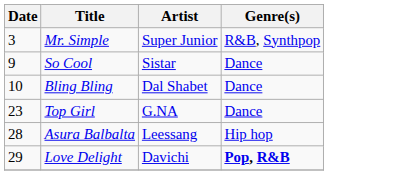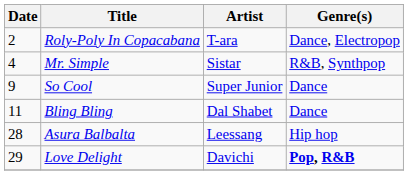+ row: 2 | Roly-Poly In Copacabana | T-ara | Dance, Electropop
Mr. Simple | Date: 3 -> 4
Mr. Simple | Artist: Super Junior -> Sistar
So Cool | Artist: Sistar -> Super Junior
Bling Bling | Date: 10 -> 11
- row: 23 | Top Girl | G.NA | Dance
